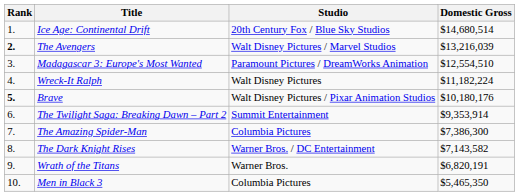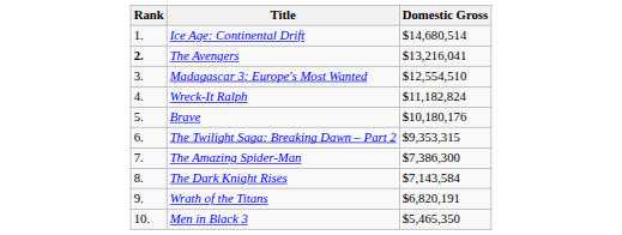- column: Studio | 20th Century Fox / Blue Sky Studios | Walt Disney Pictures / Marvel Studios | Paramount Pictures / DreamWorks Animation | Walt Disney Pictures | Walt Disney Pictures / Pixar Animation Studios | Summit Entertainment | Columbia Pictures | Warner Bros. / DC Entertainment | Warner Bros. | Columbia Pictures
The Avengers | Domestic Gross: $13,216,039 -> $13,216,041
Wreck-It Ralph | Domestic Gross: $11,182,224 -> $11,182,824
Brave | Rank: bold -> normal
The Twilight Saga: Breaking Dawn – Part 2 | Domestic Gross: $9,353,914 -> $9,353,315
The Dark Knight Rises | Domestic Gross: $7,143,582 -> $7,143,584
